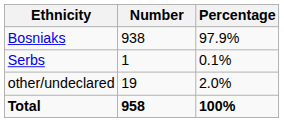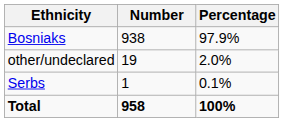rows swapped: Serbs <-> other/undeclared
